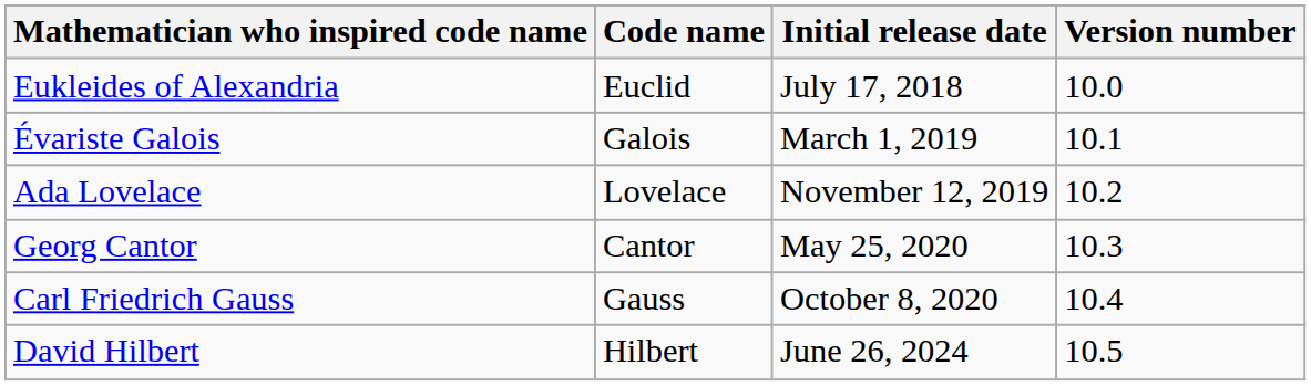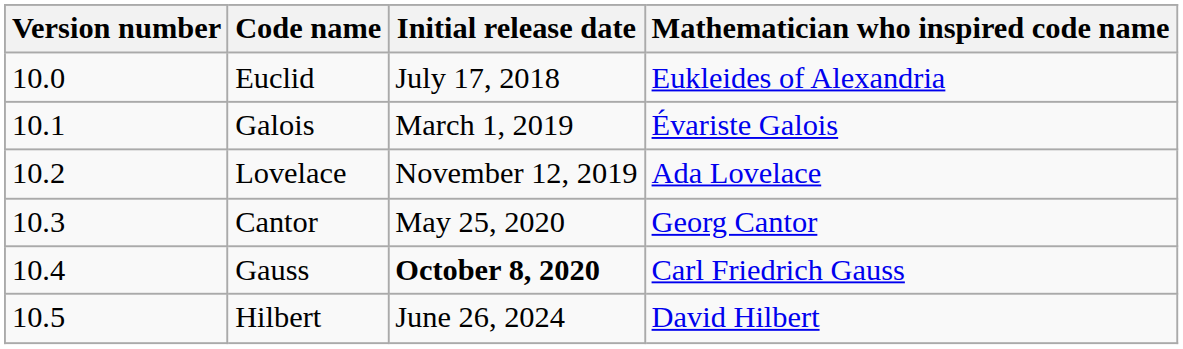columns swapped: Version number <-> Mathematician who inspired code name
Gauss | Initial release date: normal -> bold
